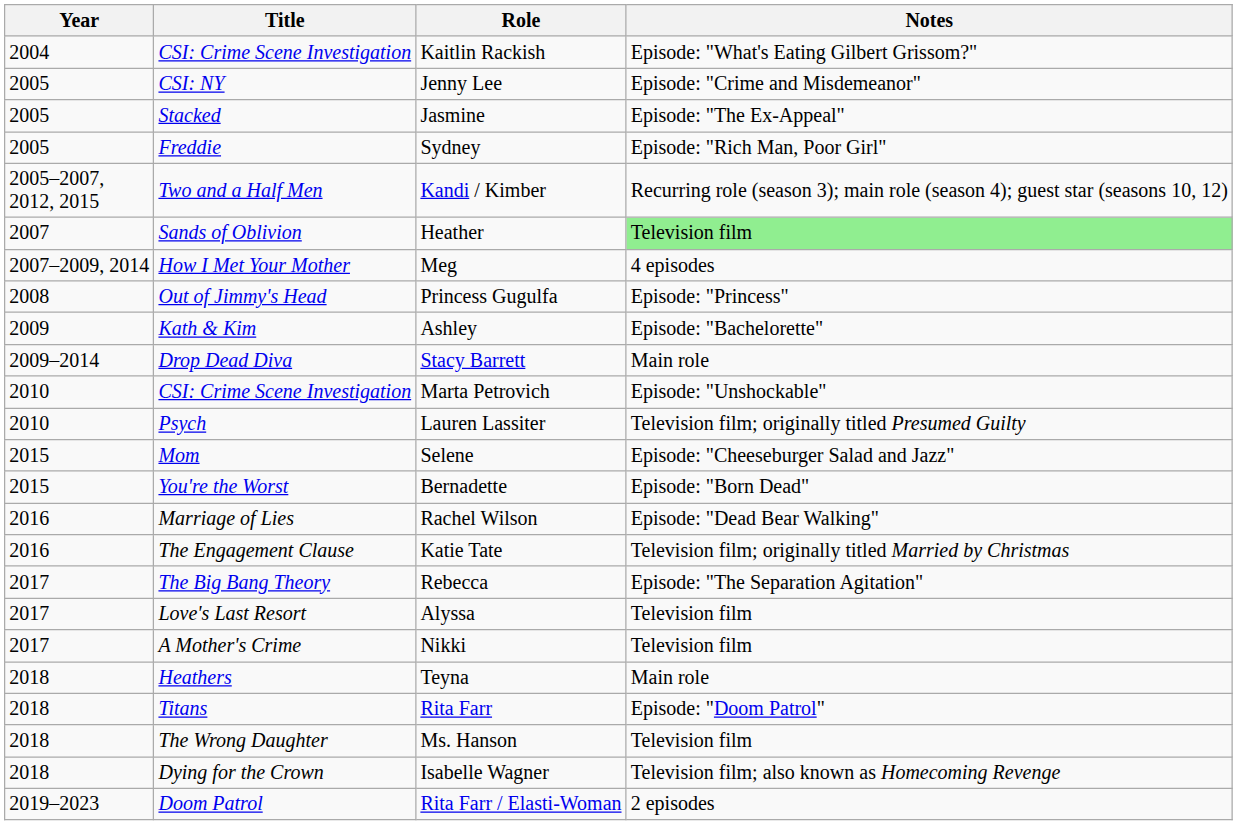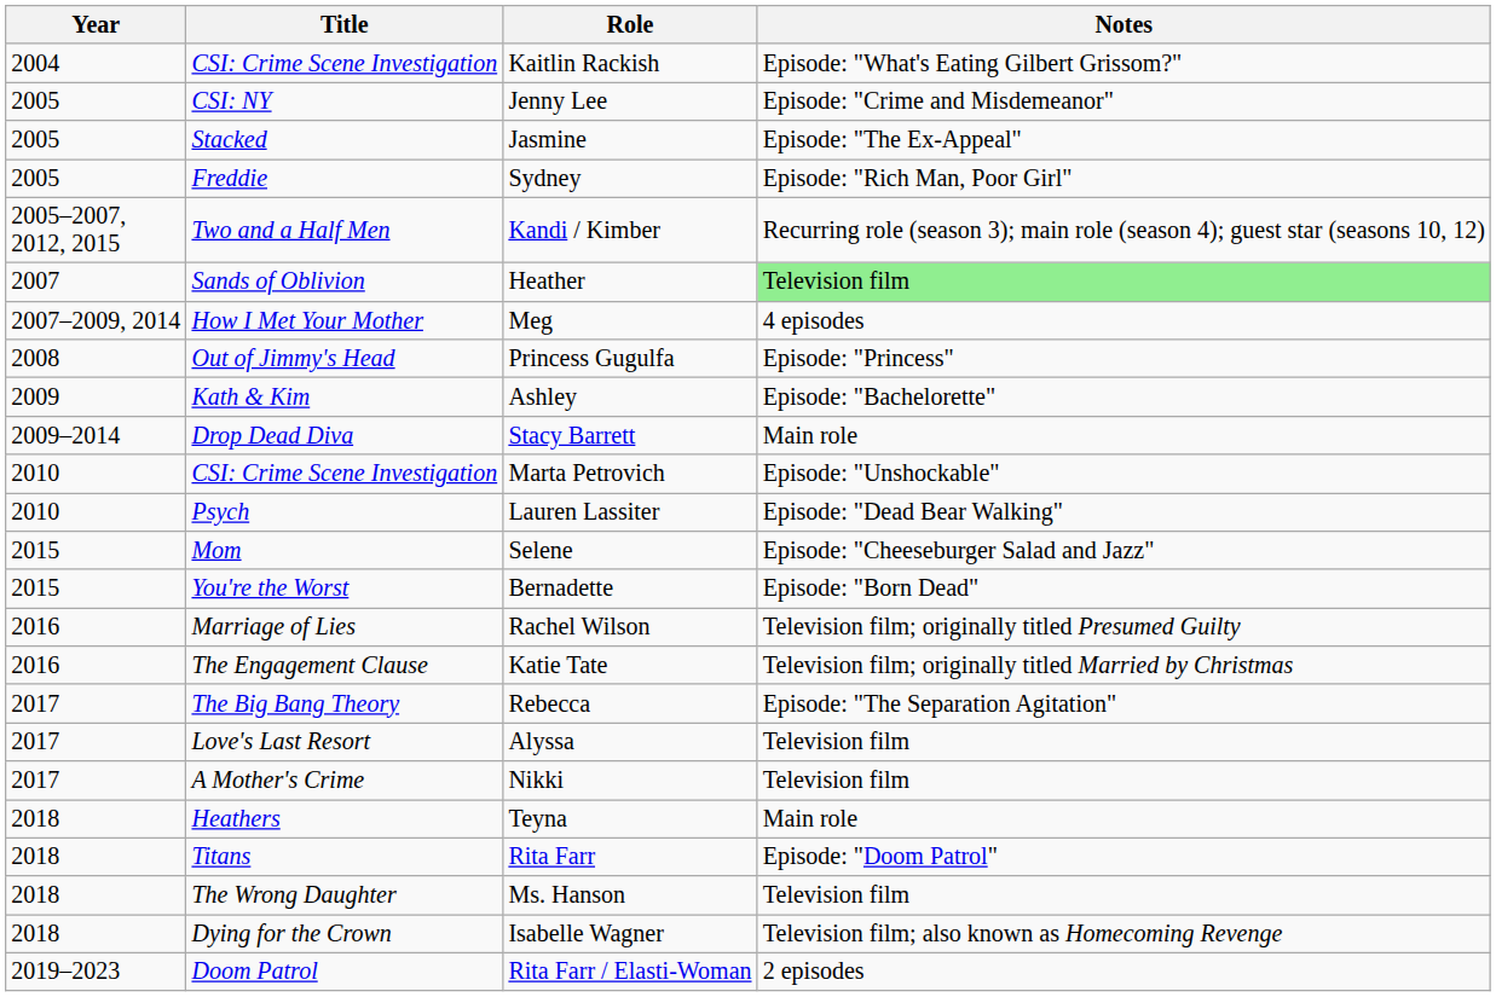Lauren Lassiter | Notes: Television film; originally titled Presumed Guilty -> Episode: "Dead Bear Walking"
Rachel Wilson | Notes: Episode: "Dead Bear Walking" -> Television film; originally titled Presumed Guilty
